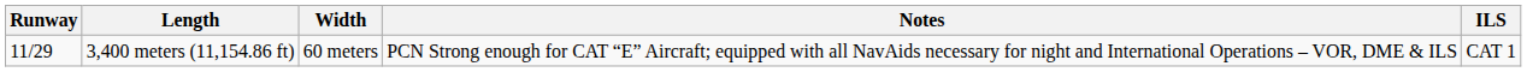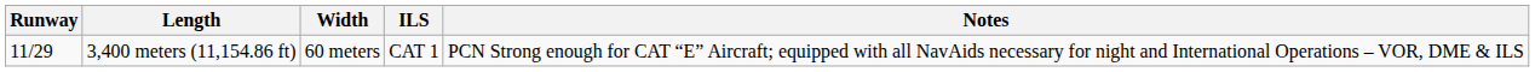columns swapped: ILS <-> Notes
